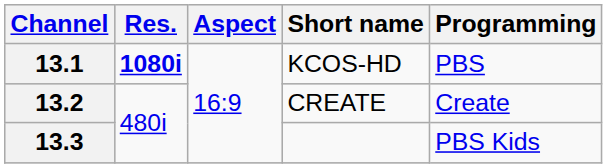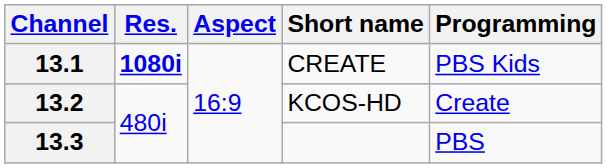13.1 | Short name: KCOS-HD -> CREATE
13.1 | Programming: PBS -> PBS Kids
13.2 | Short name: CREATE -> KCOS-HD
13.3 | Programming: PBS Kids -> PBS
